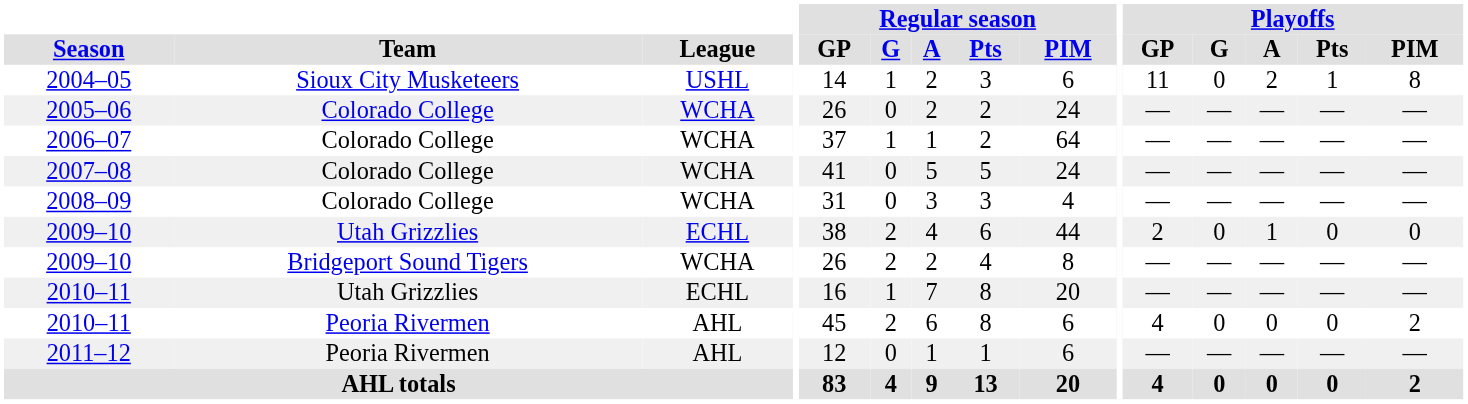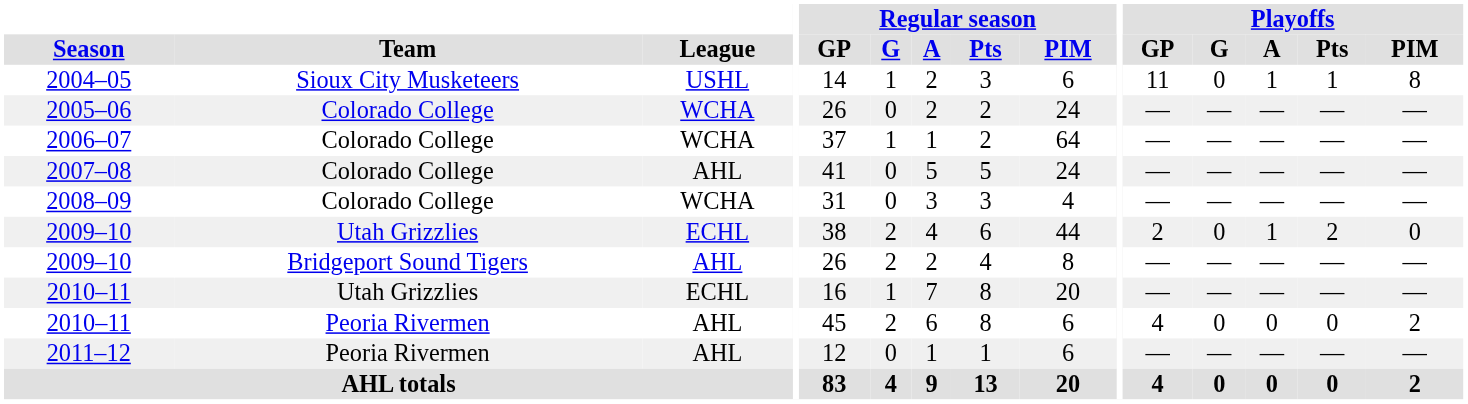2004–05 | Playoffs / A: 2 -> 1
2007–08 | League: WCHA -> AHL
2009–10 / Utah Grizzlies | Playoffs / Pts: 0 -> 2
2009–10 / Bridgeport Sound Tigers | League: WCHA -> AHL
